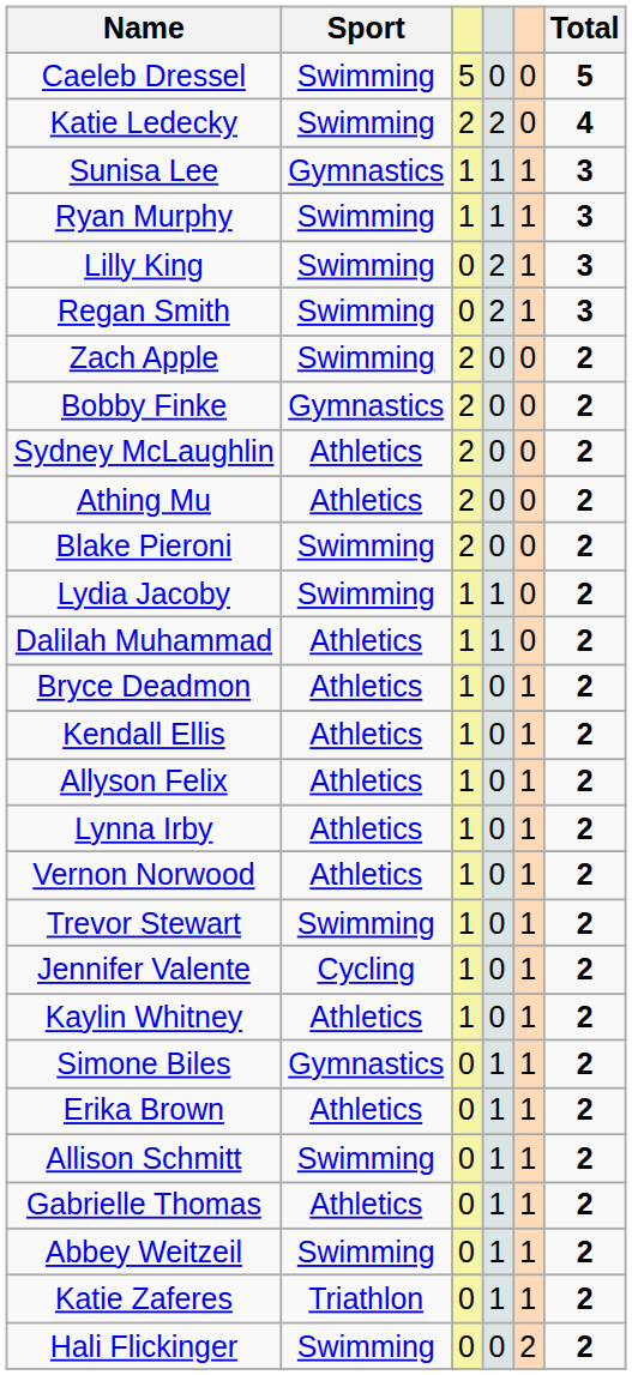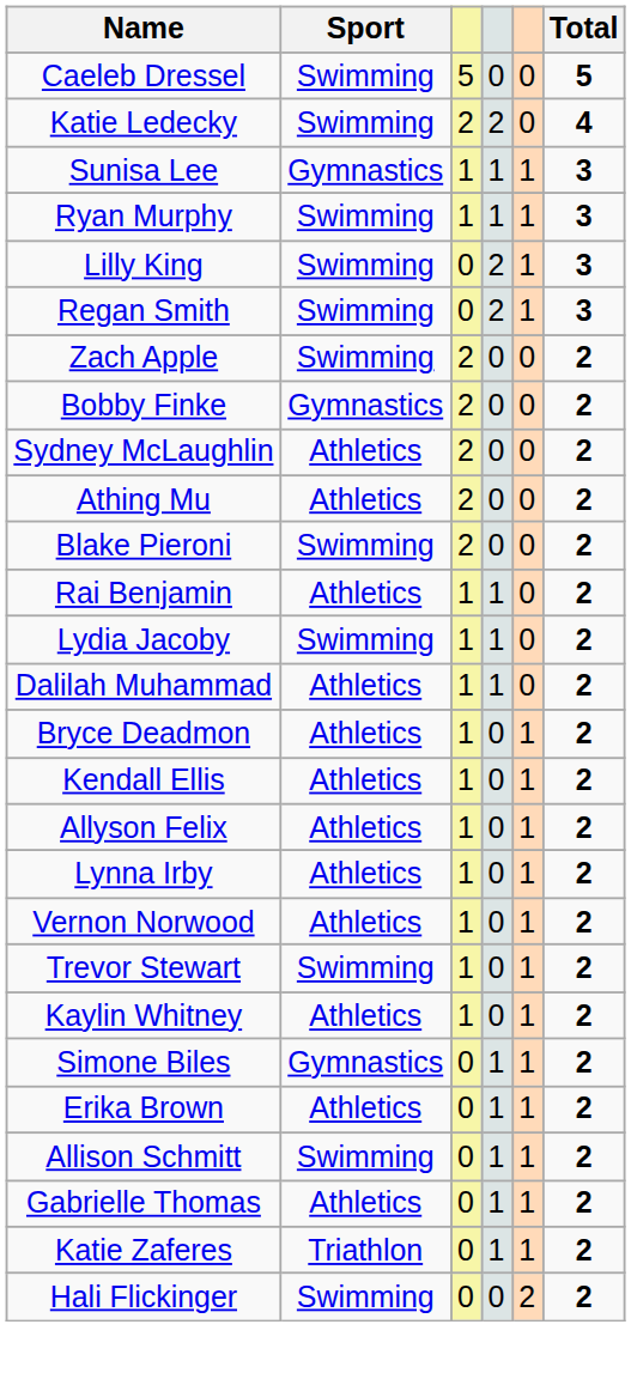+ row: Rai Benjamin | Athletics | 1 | 1 | 0 | 2
- row: Jennifer Valente | Cycling | 1 | 0 | 1 | 2
- row: Abbey Weitzeil | Swimming | 0 | 1 | 1 | 2
